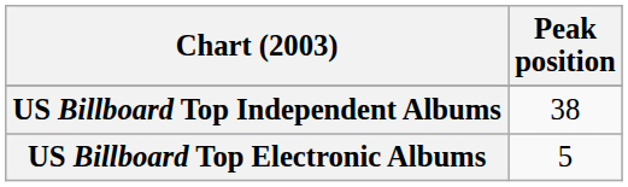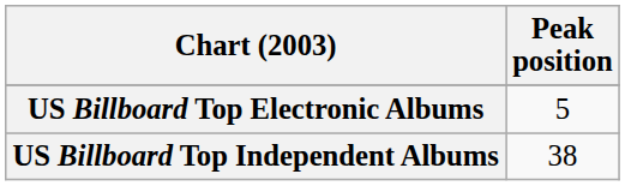rows swapped: US Billboard Top Electronic Albums <-> US Billboard Top Independent Albums
